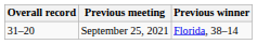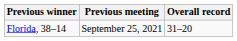columns swapped: Overall record <-> Previous winner
